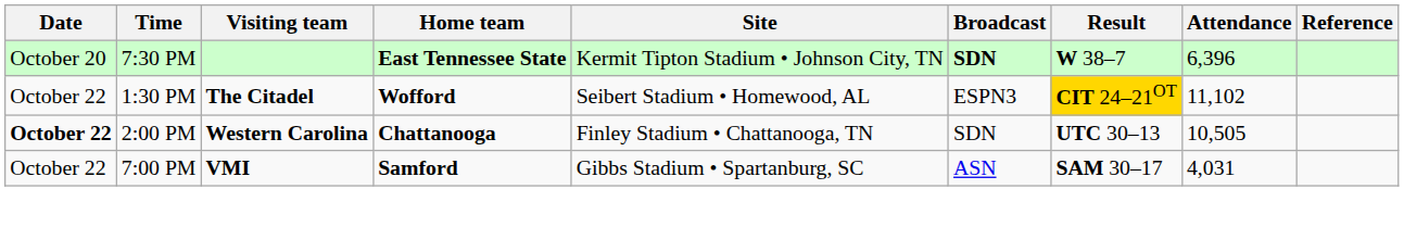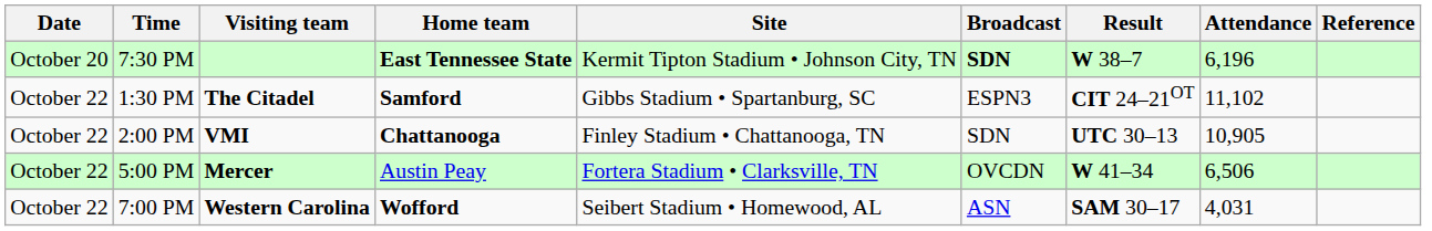7:30 PM | Attendance: 6,396 -> 6,196
1:30 PM | Home team: Wofford -> Samford
1:30 PM | Site: Seibert Stadium • Homewood, AL -> Gibbs Stadium • Spartanburg, SC
1:30 PM | Result: gold background -> no background
2:00 PM | Date: bold -> normal
2:00 PM | Visiting team: Western Carolina -> VMI
2:00 PM | Attendance: 10,505 -> 10,905
+ row: October 22 | 5:00 PM | Mercer | Austin Peay | Fortera Stadium • Clarksville, TN | OVCDN | W 41–34 | 6,506
7:00 PM | Visiting team: VMI -> Western Carolina
7:00 PM | Home team: Samford -> Wofford
7:00 PM | Site: Gibbs Stadium • Spartanburg, SC -> Seibert Stadium • Homewood, AL
